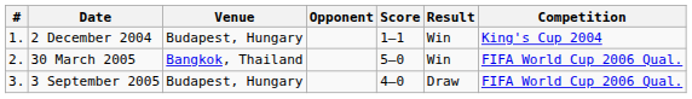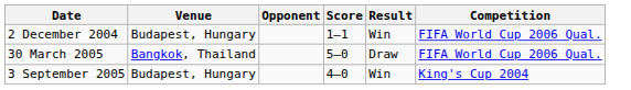- column: # | 1. | 2. | 3.
2 December 2004 | Competition: King's Cup 2004 -> FIFA World Cup 2006 Qual.
30 March 2005 | Result: Win -> Draw
3 September 2005 | Result: Draw -> Win
3 September 2005 | Competition: FIFA World Cup 2006 Qual. -> King's Cup 2004
